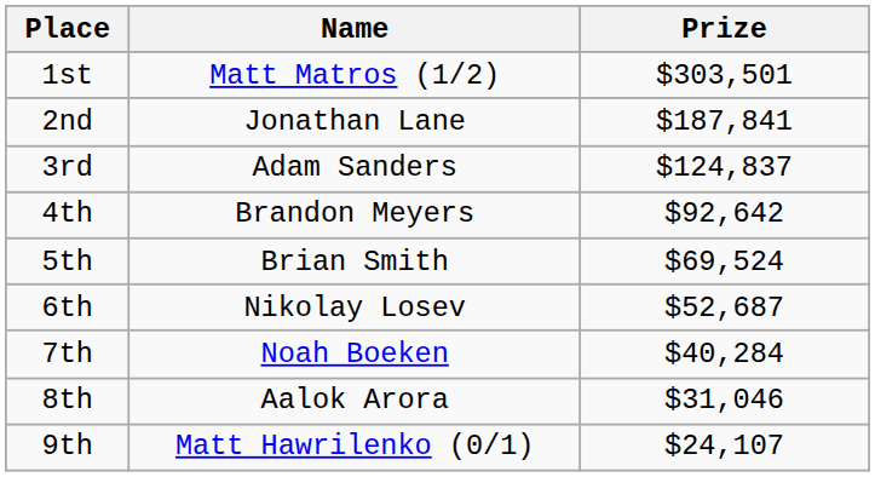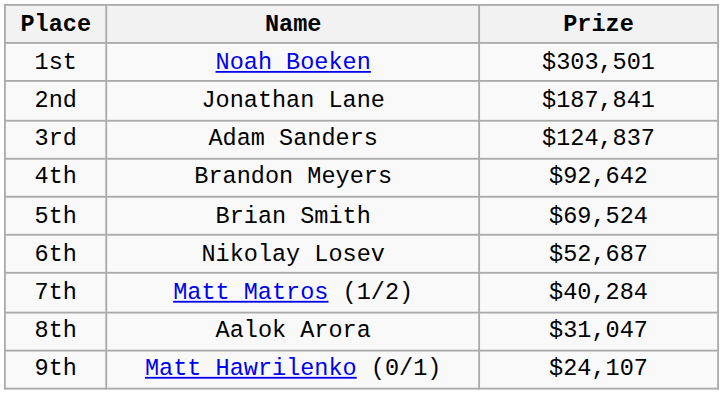1st | Name: Matt Matros (1/2) -> Noah Boeken
7th | Name: Noah Boeken -> Matt Matros (1/2)
8th | Prize: $31,046 -> $31,047
